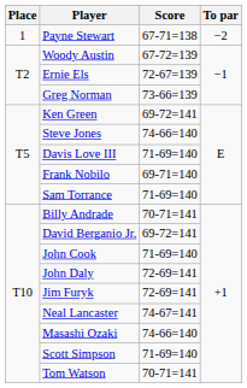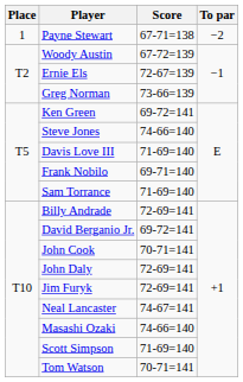Billy Andrade | Score: 70-71=141 -> 72-69=141
John Cook | Score: 71-69=140 -> 70-71=141
